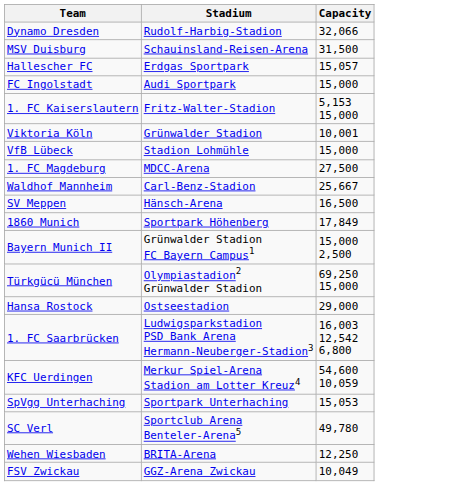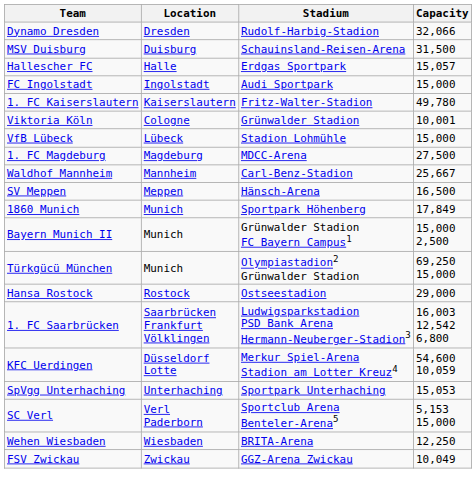+ column: Location | Dresden | Duisburg | Halle | Ingolstadt | Kaiserslautern | Cologne | Lübeck | Magdeburg | Mannheim | Meppen | Munich | Munich | Munich | Rostock | Saarbrücken Frankfurt Völklingen | Düsseldorf Lotte | Unterhaching | Verl Paderborn | Wiesbaden | Zwickau
1. FC Kaiserslautern | Capacity: 5,153 15,000 -> 49,780
SC Verl | Capacity: 49,780 -> 5,153 15,000
